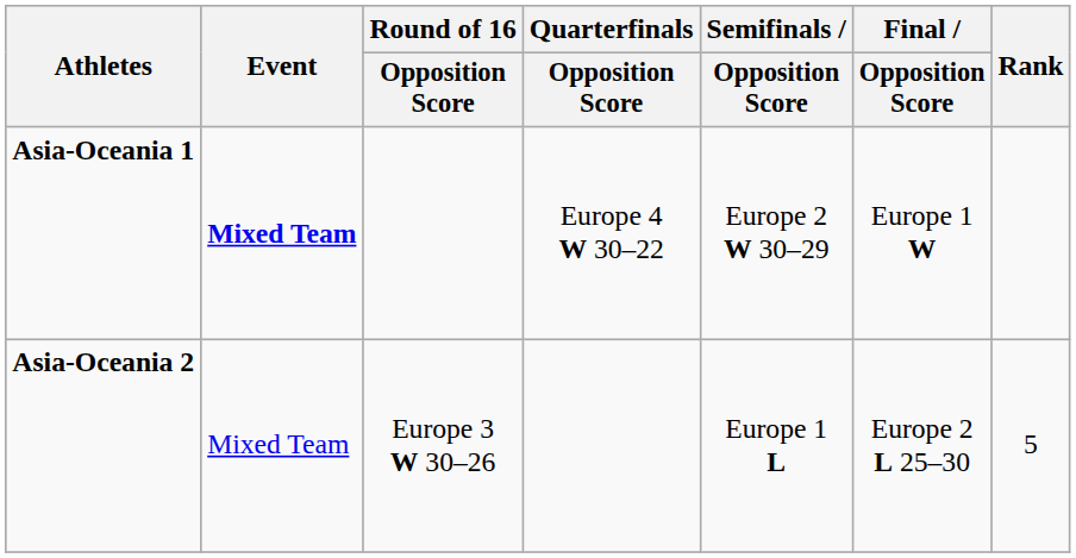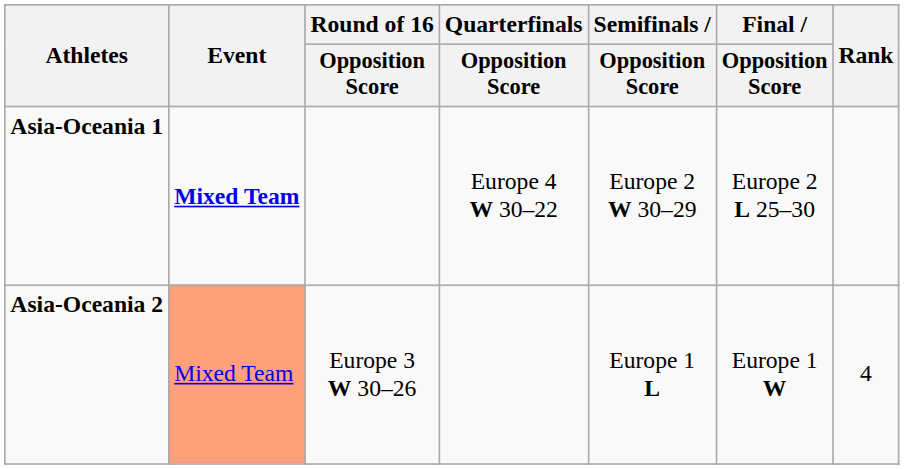Asia-Oceania 1 | Final / Opposition Score: Europe 1 W -> Europe 2 L 25–30
Asia-Oceania 2 | Event: no background -> lightsalmon background
Asia-Oceania 2 | Final / Opposition Score: Europe 2 L 25–30 -> Europe 1 W
Asia-Oceania 2 | Rank: 5 -> 4
